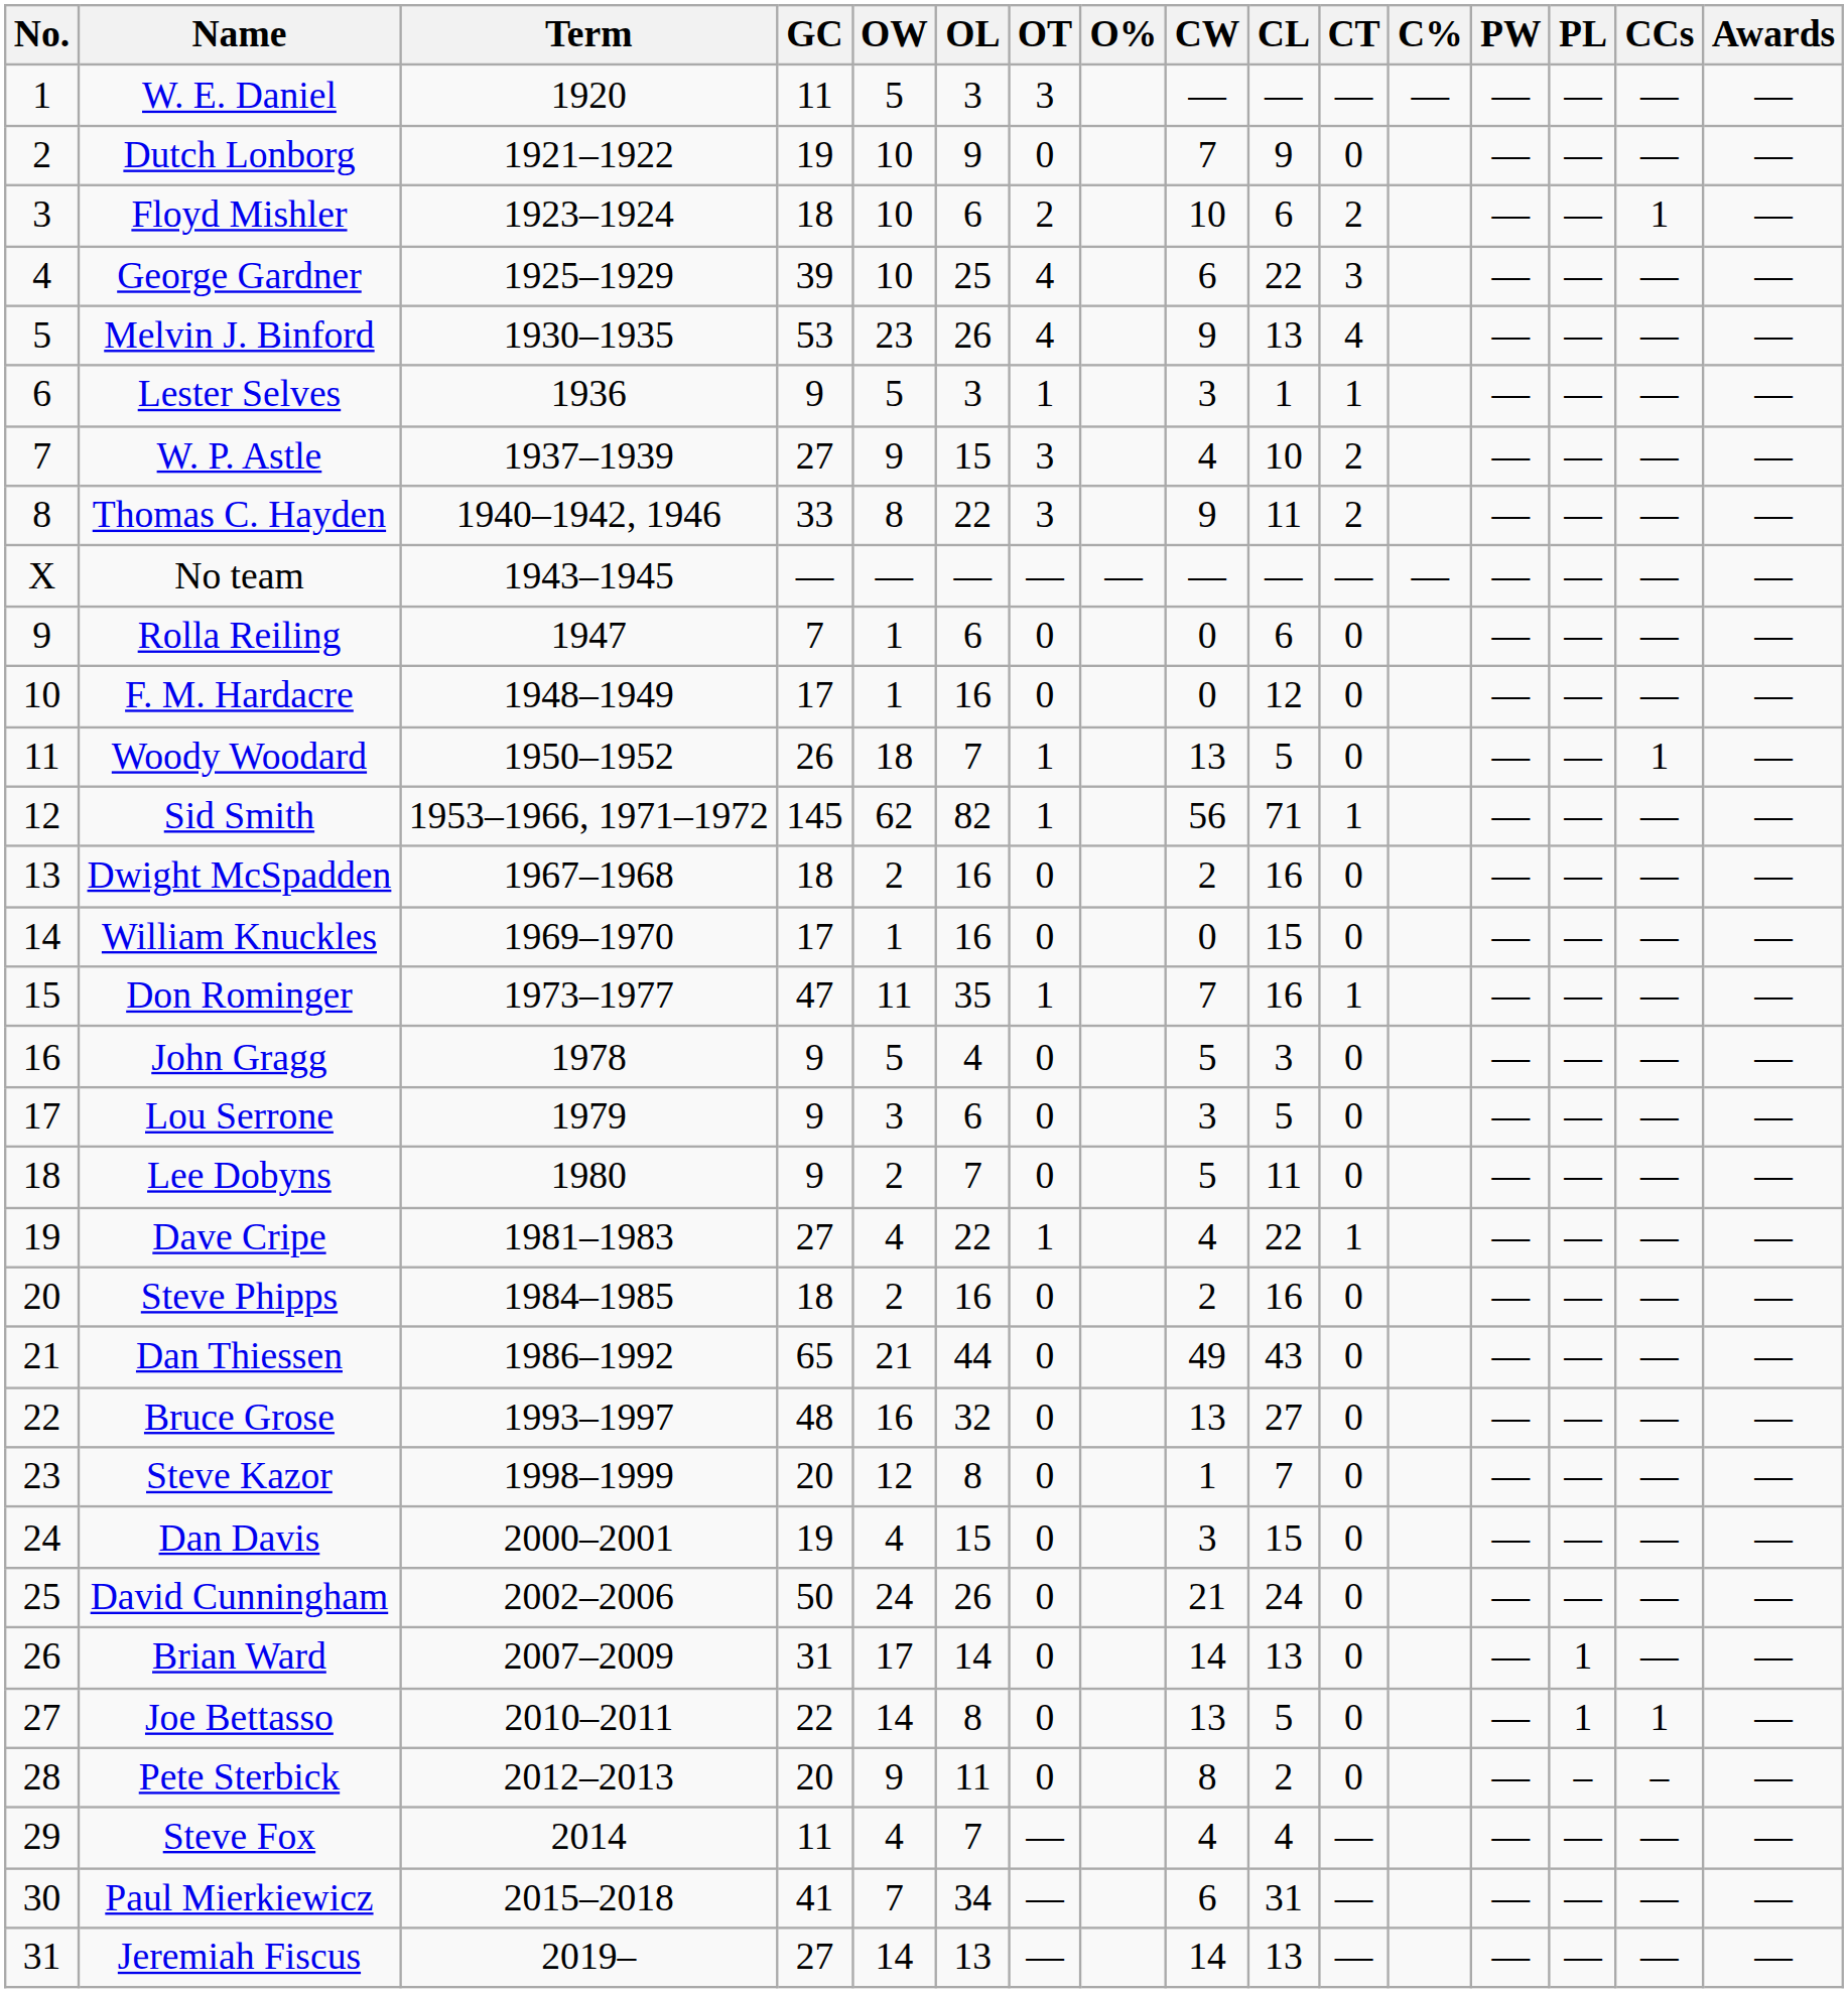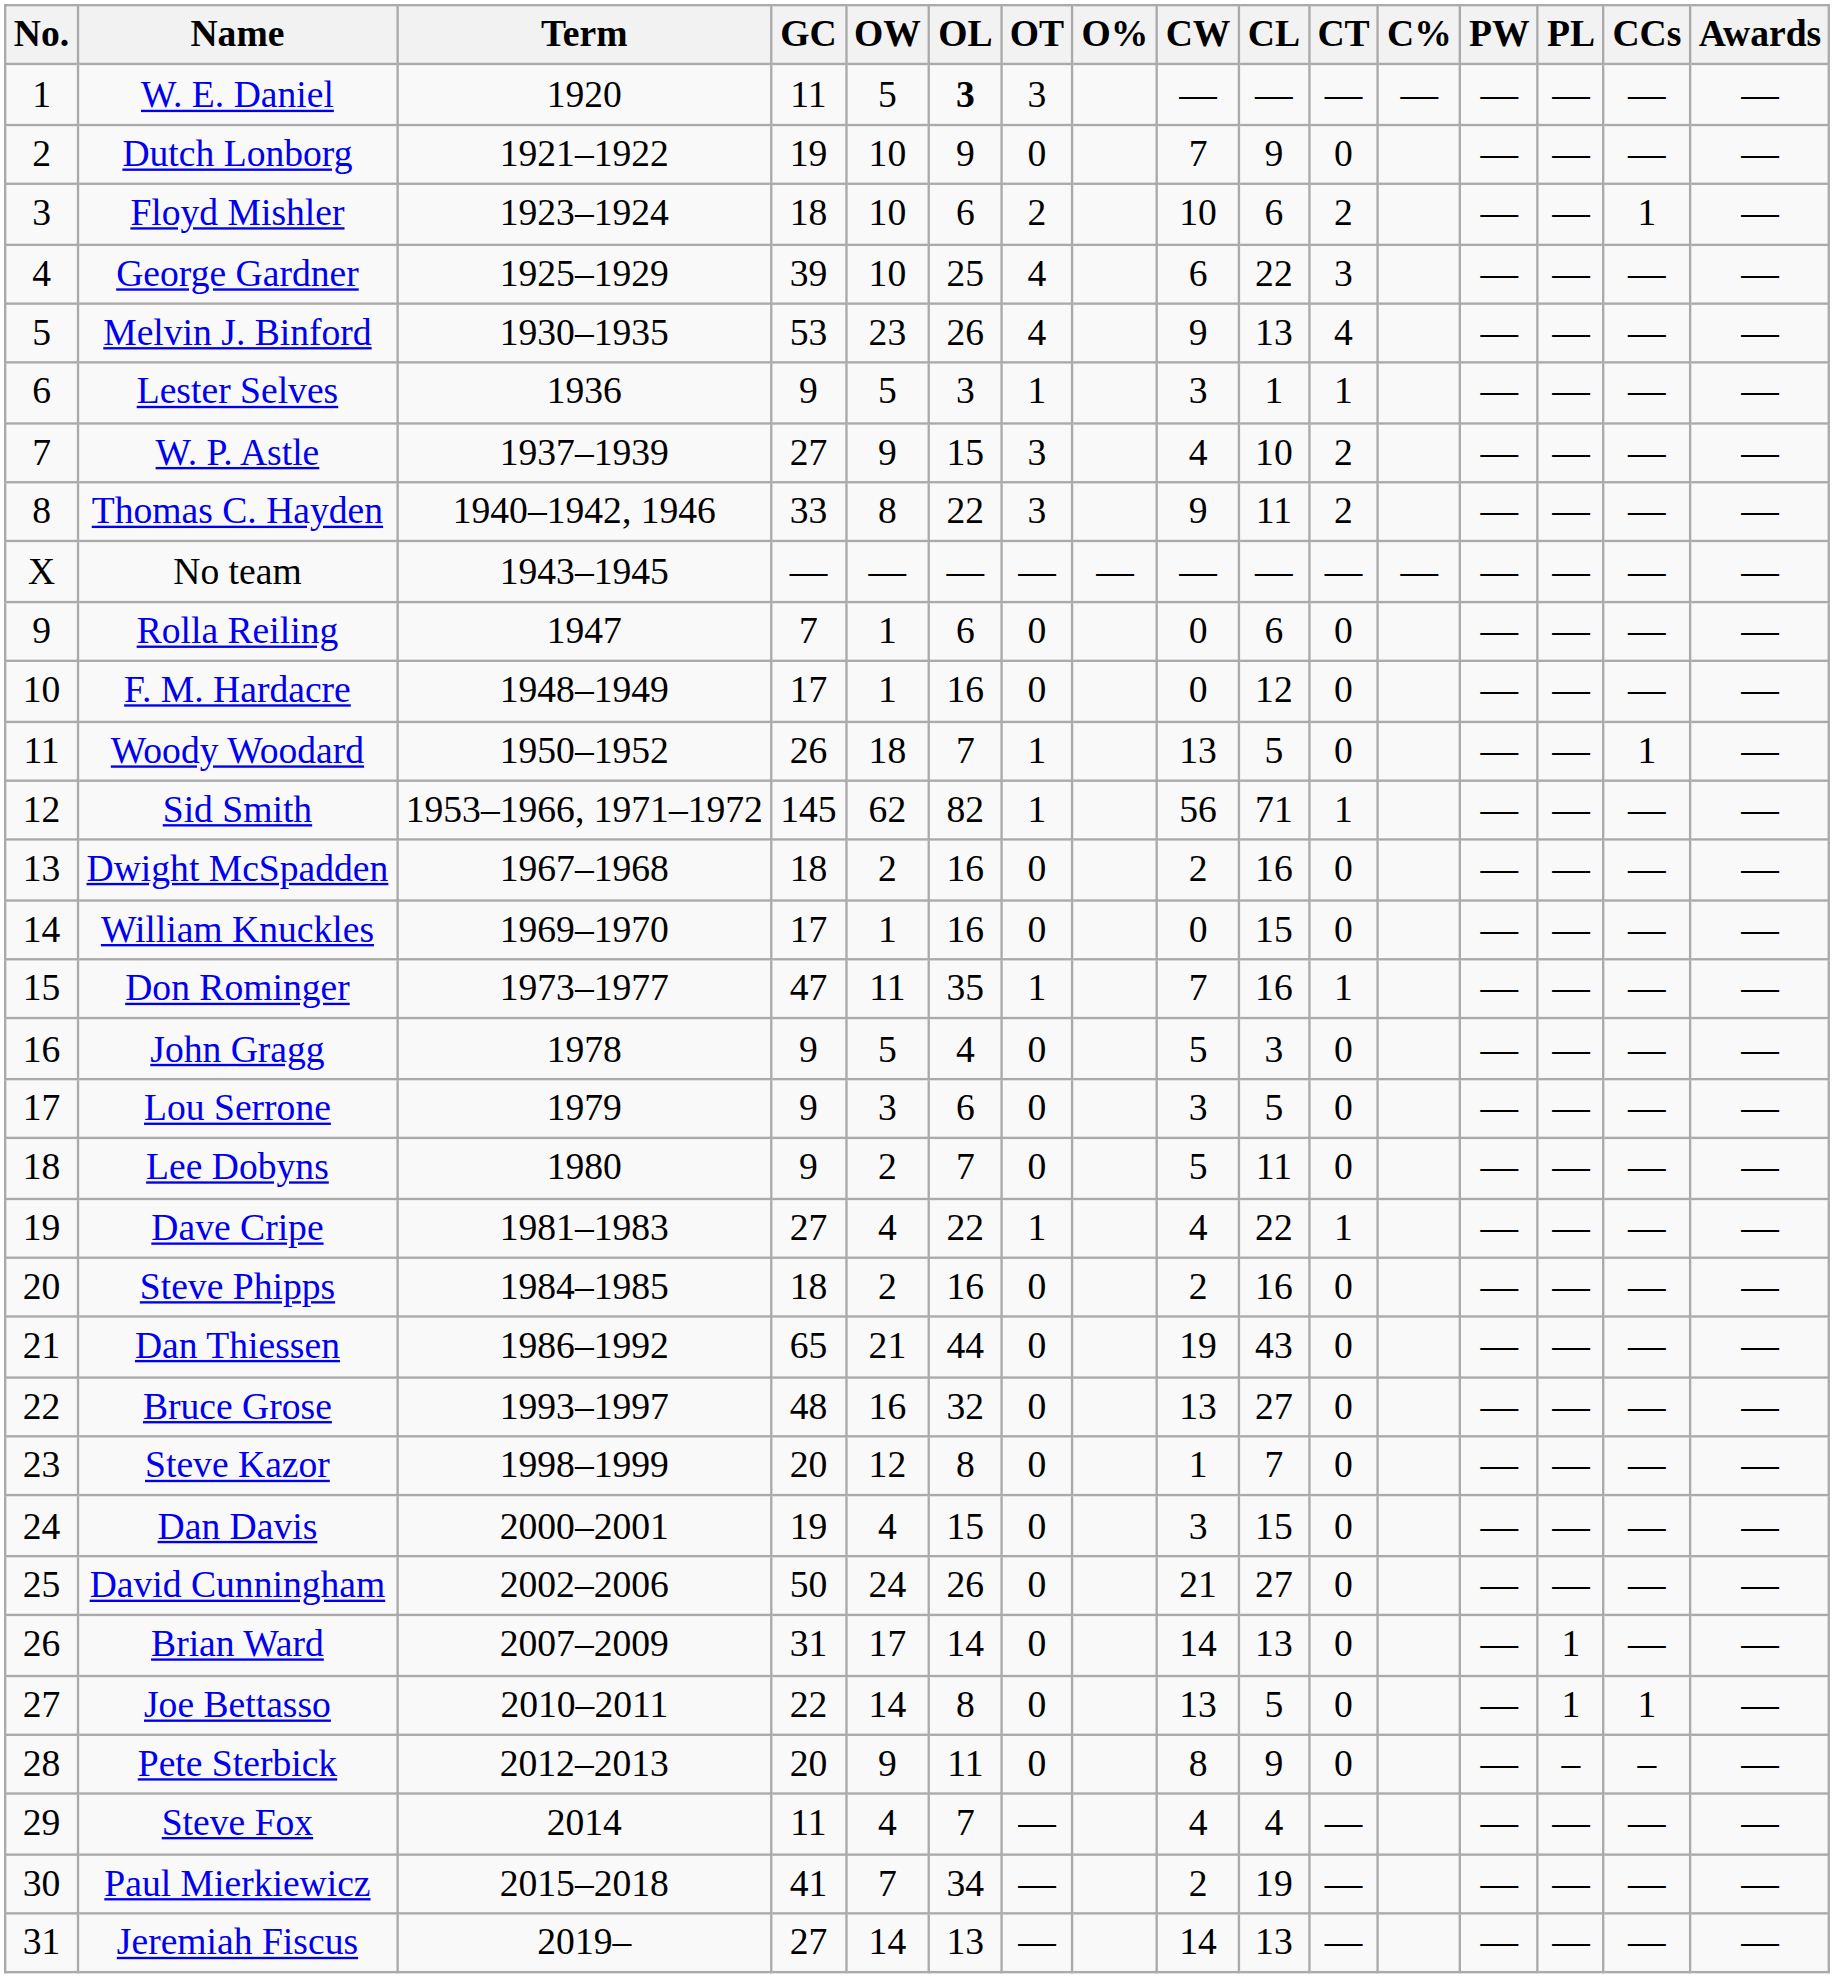W. E. Daniel | OL: normal -> bold
Dan Thiessen | CW: 49 -> 19
David Cunningham | CL: 24 -> 27
Pete Sterbick | CL: 2 -> 9
Paul Mierkiewicz | CW: 6 -> 2
Paul Mierkiewicz | CL: 31 -> 19
